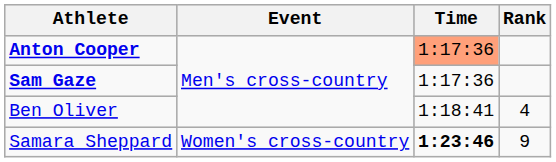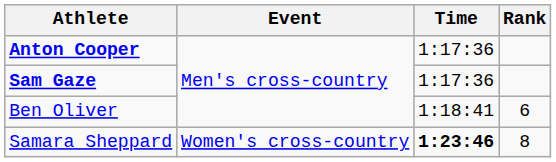Anton Cooper | Time: lightsalmon background -> no background
Ben Oliver | Rank: 4 -> 6
Samara Sheppard | Rank: 9 -> 8
